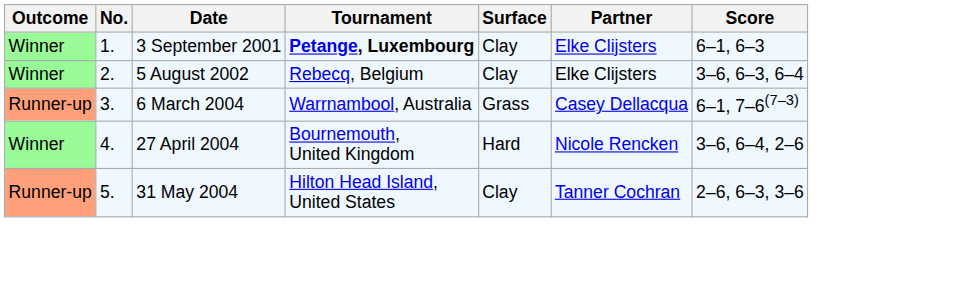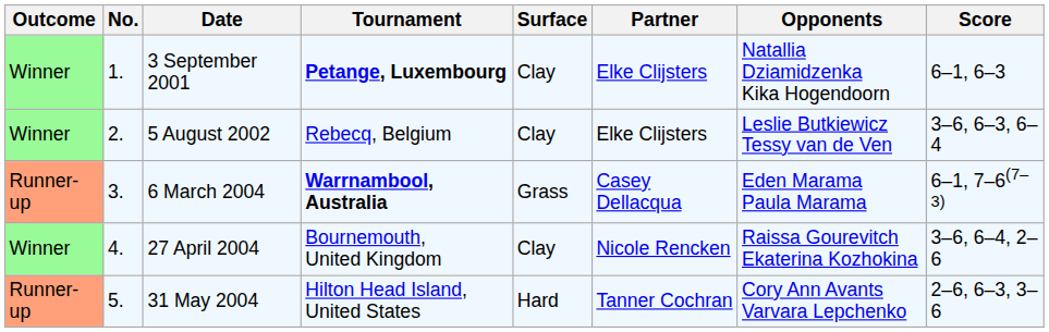+ column: Opponents | Natallia Dziamidzenka Kika Hogendoorn | Leslie Butkiewicz Tessy van de Ven | Eden Marama Paula Marama | Raissa Gourevitch Ekaterina Kozhokina | Cory Ann Avants Varvara Lepchenko
6 March 2004 | Tournament: normal -> bold
27 April 2004 | Surface: Hard -> Clay
31 May 2004 | Surface: Clay -> Hard
